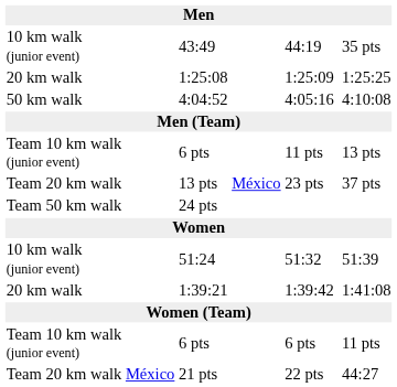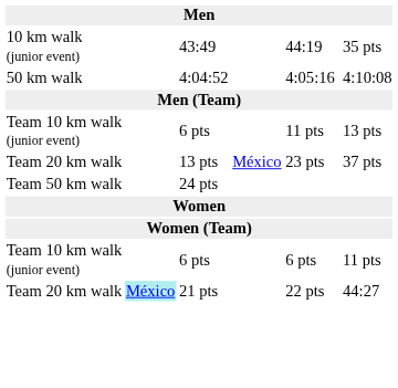- row: 20 km walk | 1:25:08 | 1:25:09 | 1:25:25
- row: 10 km walk (junior event) | 51:24 | 51:32 | 51:39
- row: 20 km walk | 1:39:21 | 1:39:42 | 1:41:08
21 pts | column 2: no background -> paleturquoise background
